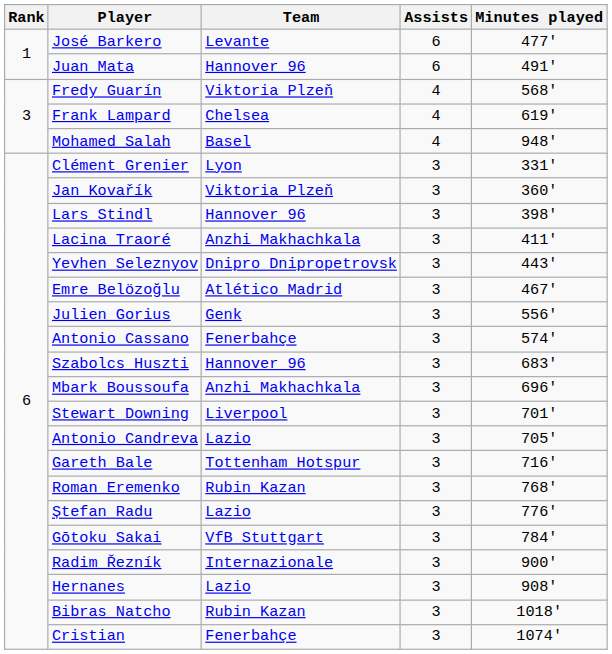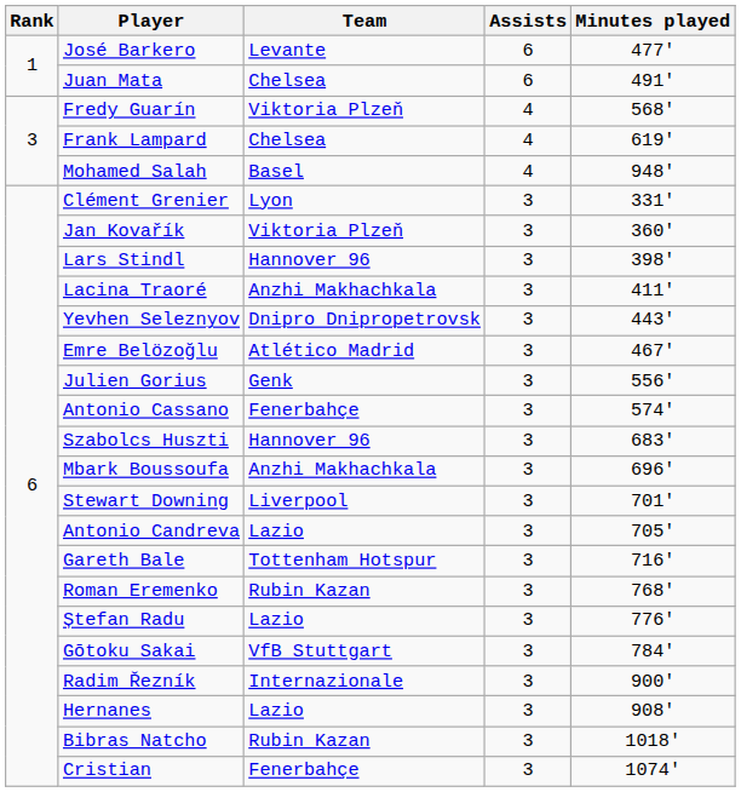Juan Mata | Team: Hannover 96 -> Chelsea
